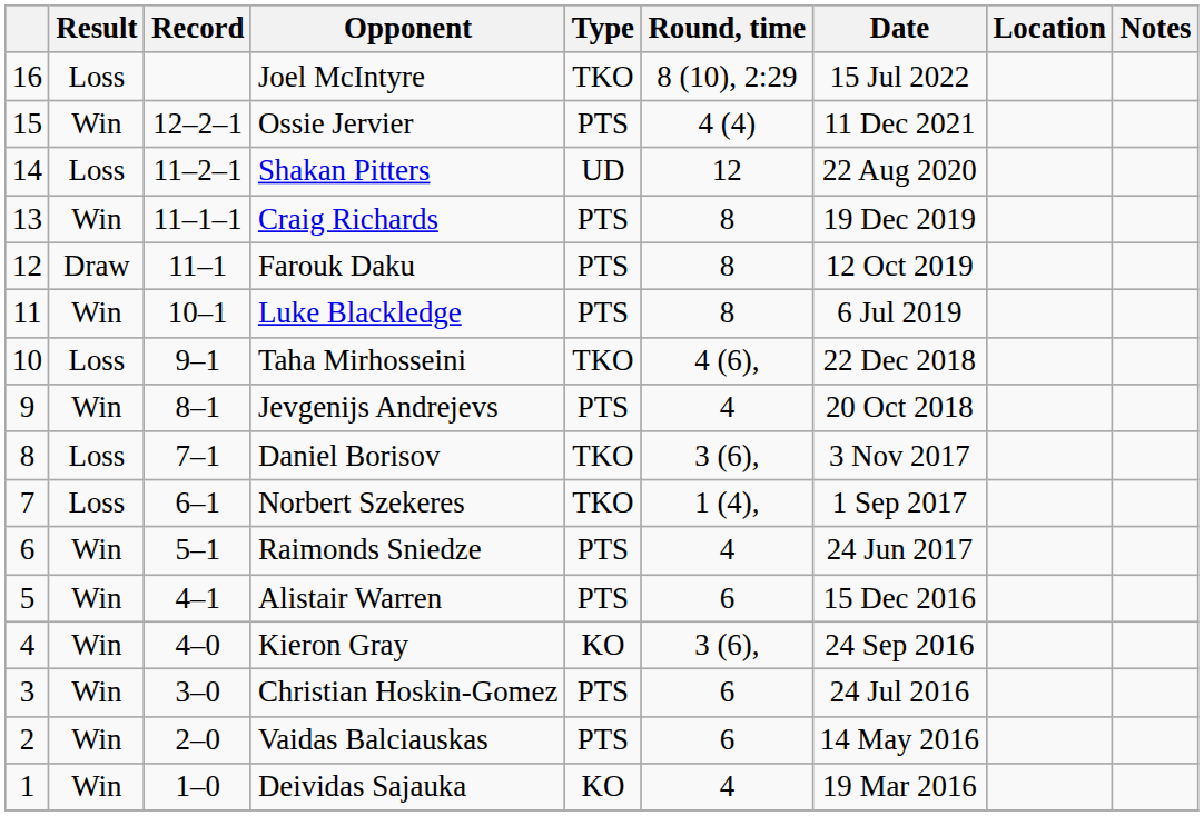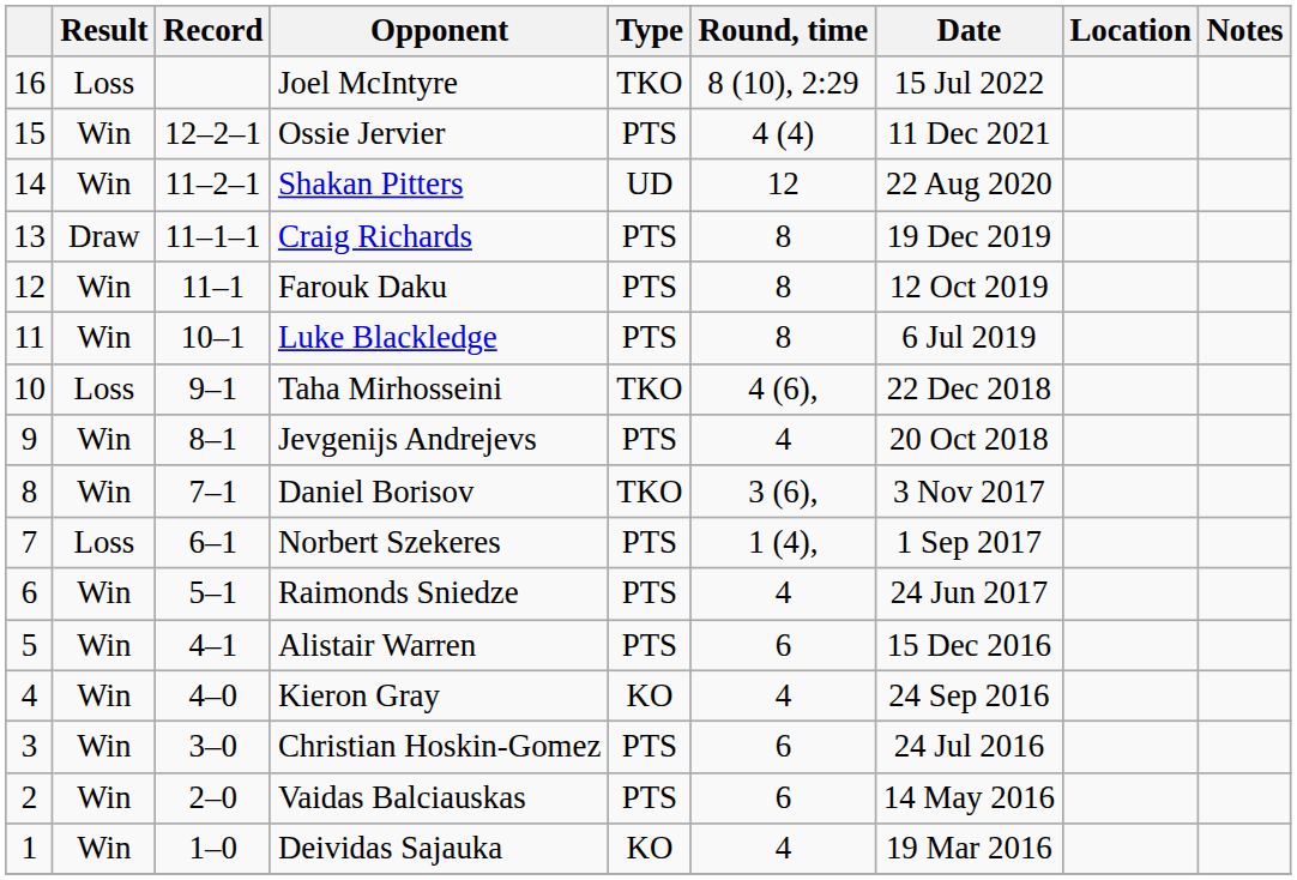Shakan Pitters | Result: Loss -> Win
Craig Richards | Result: Win -> Draw
Farouk Daku | Result: Draw -> Win
Daniel Borisov | Result: Loss -> Win
Norbert Szekeres | Type: TKO -> PTS
Kieron Gray | Round, time: 3 (6), -> 4
